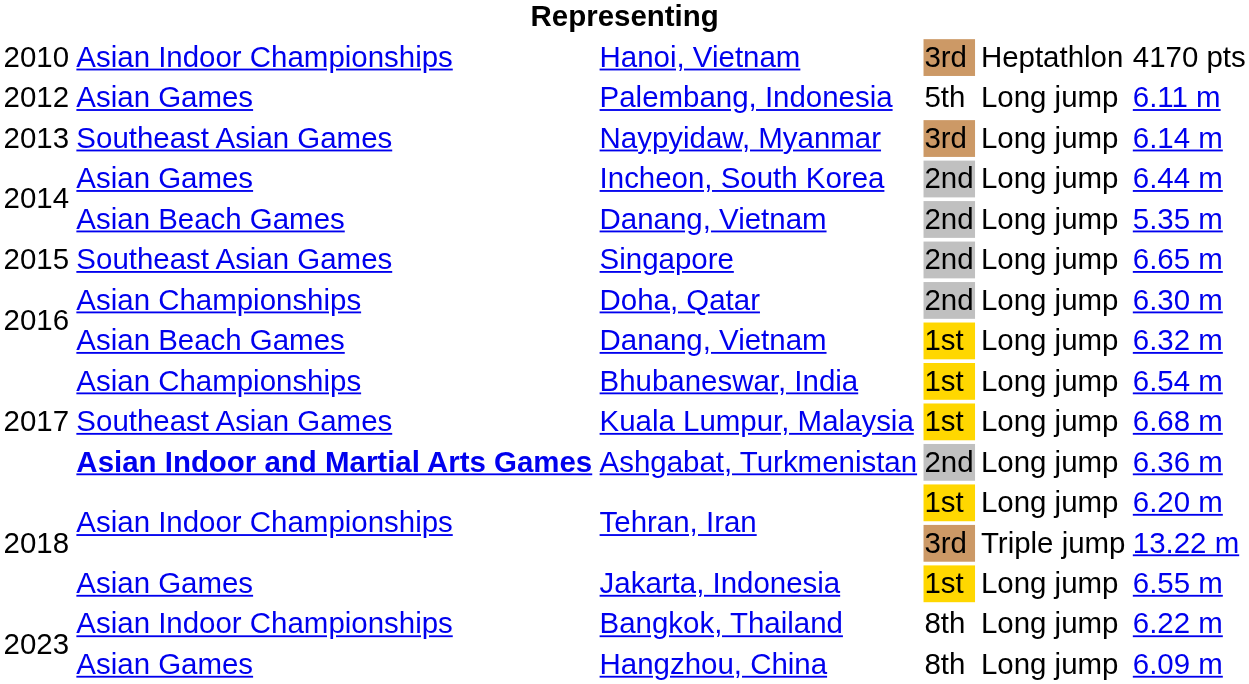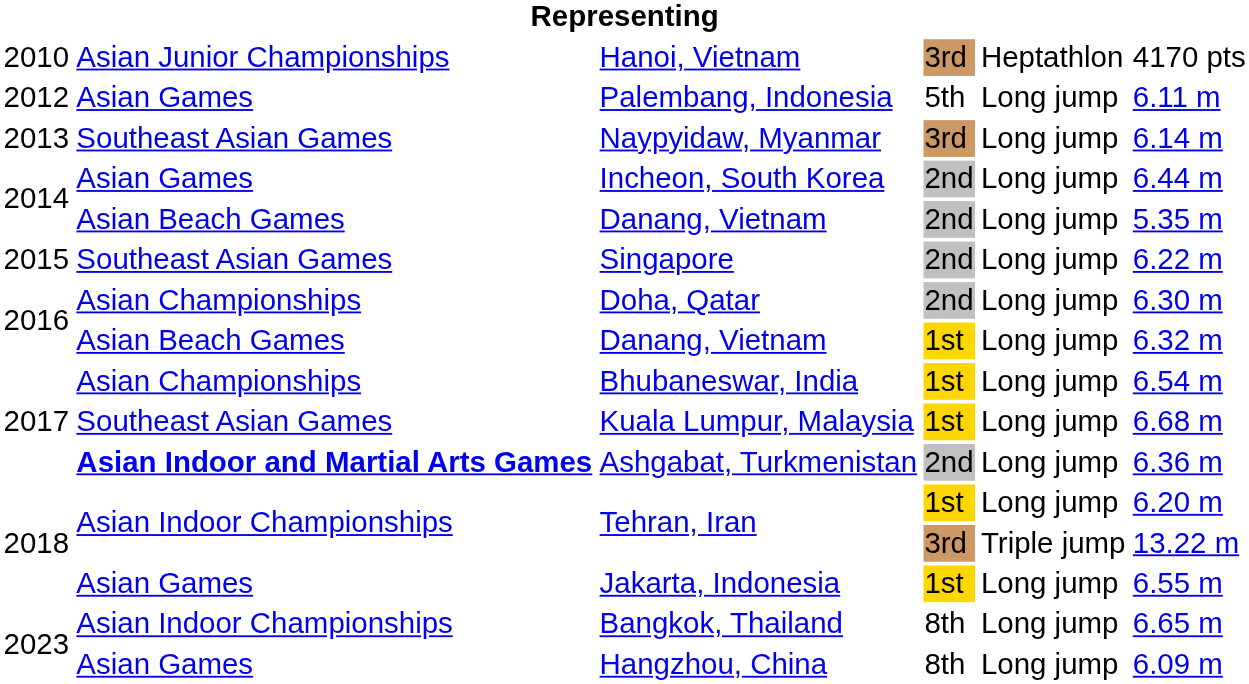Hanoi, Vietnam | column 2: Asian Indoor Championships -> Asian Junior Championships
Singapore | column 6: 6.65 m -> 6.22 m
Bangkok, Thailand | column 6: 6.22 m -> 6.65 m
